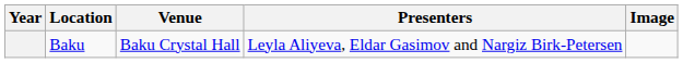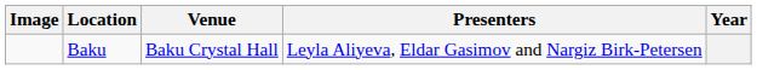columns swapped: Year <-> Image
